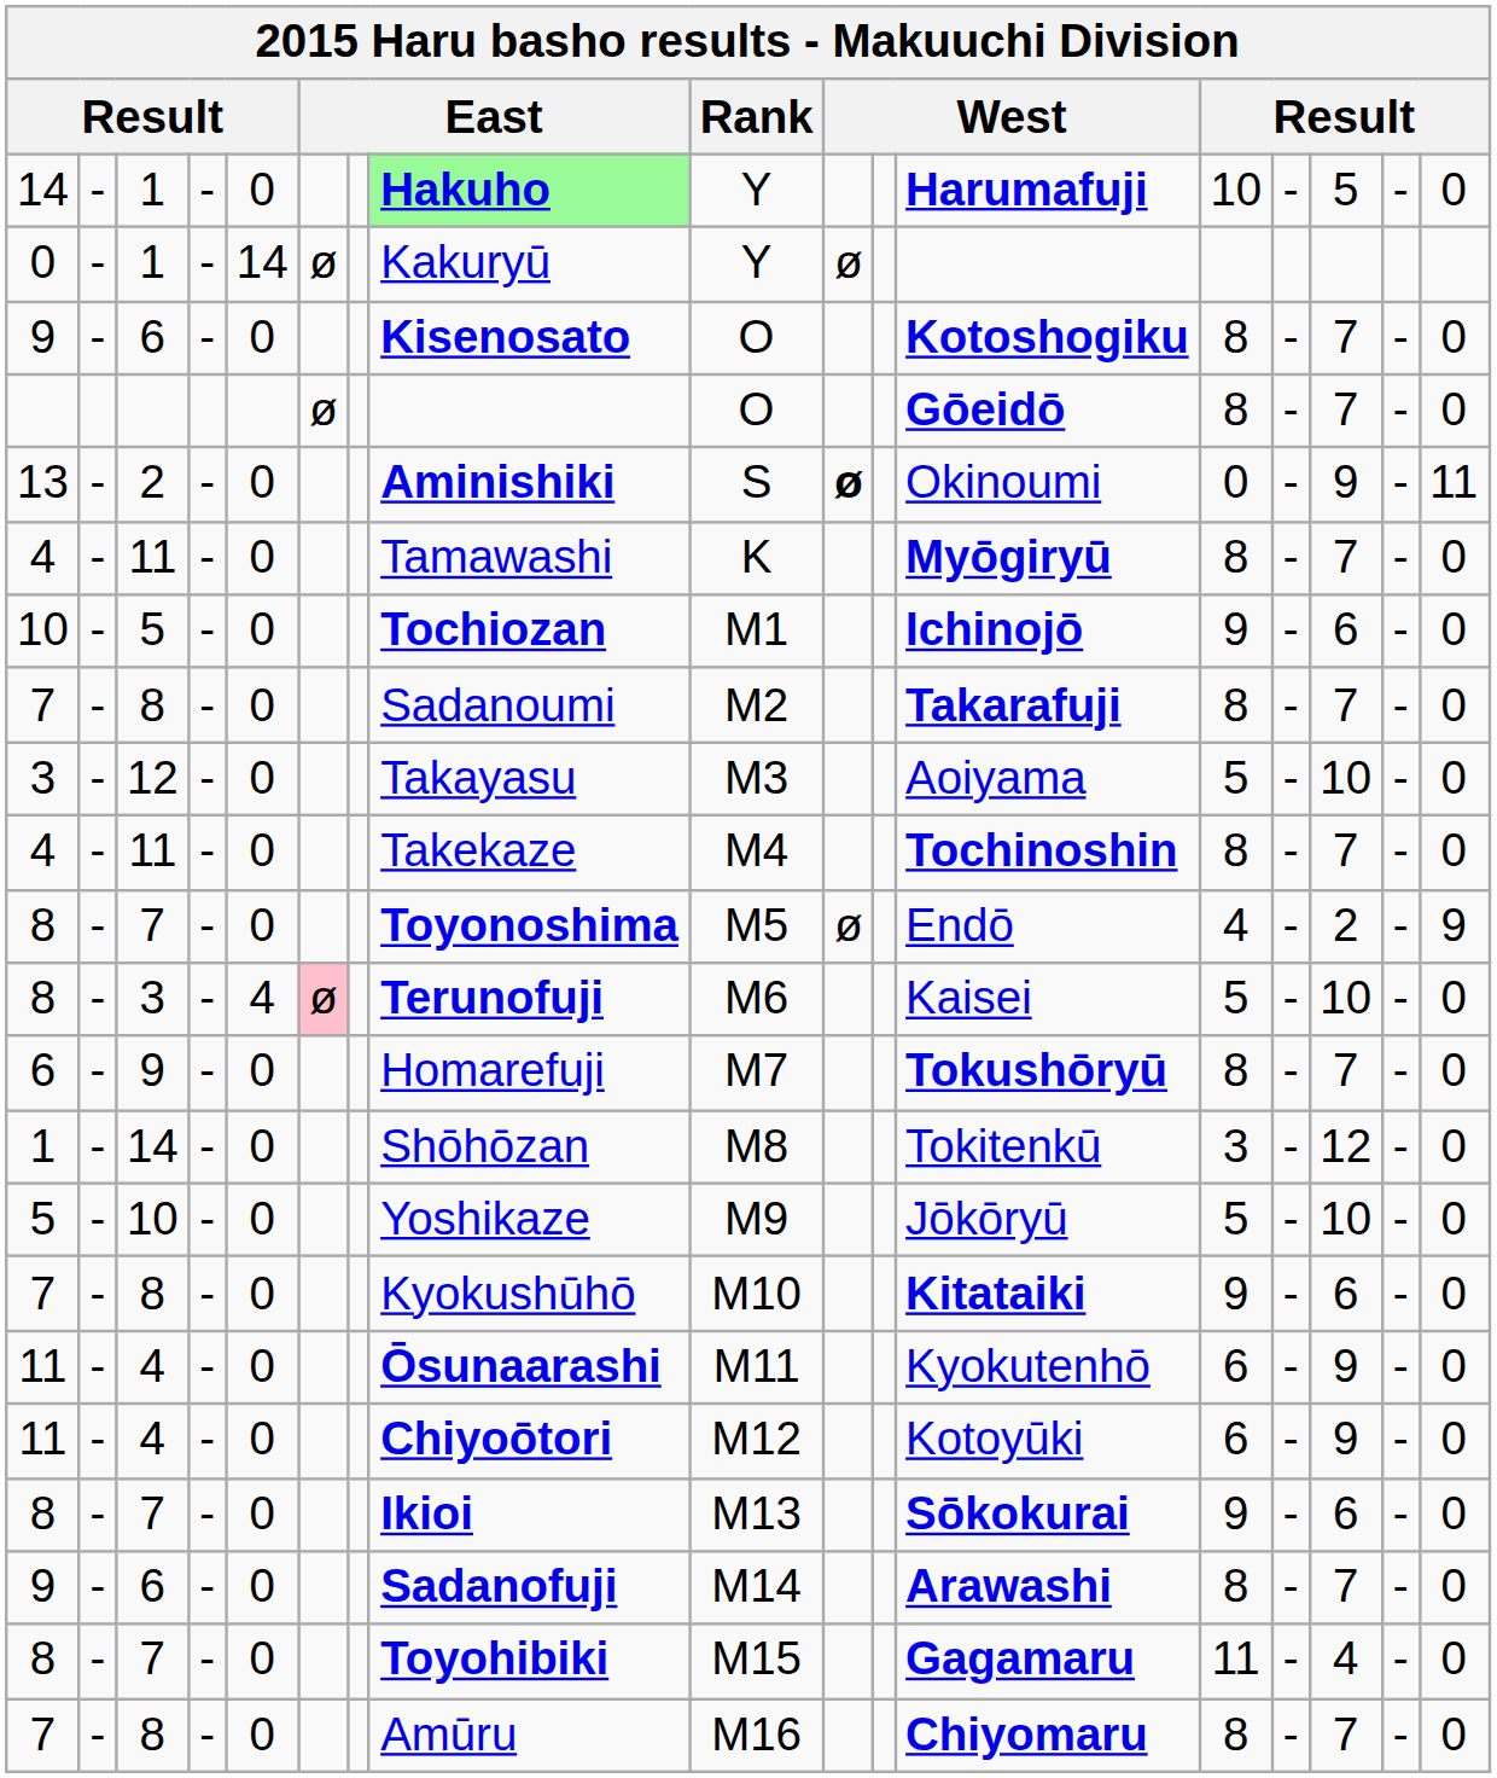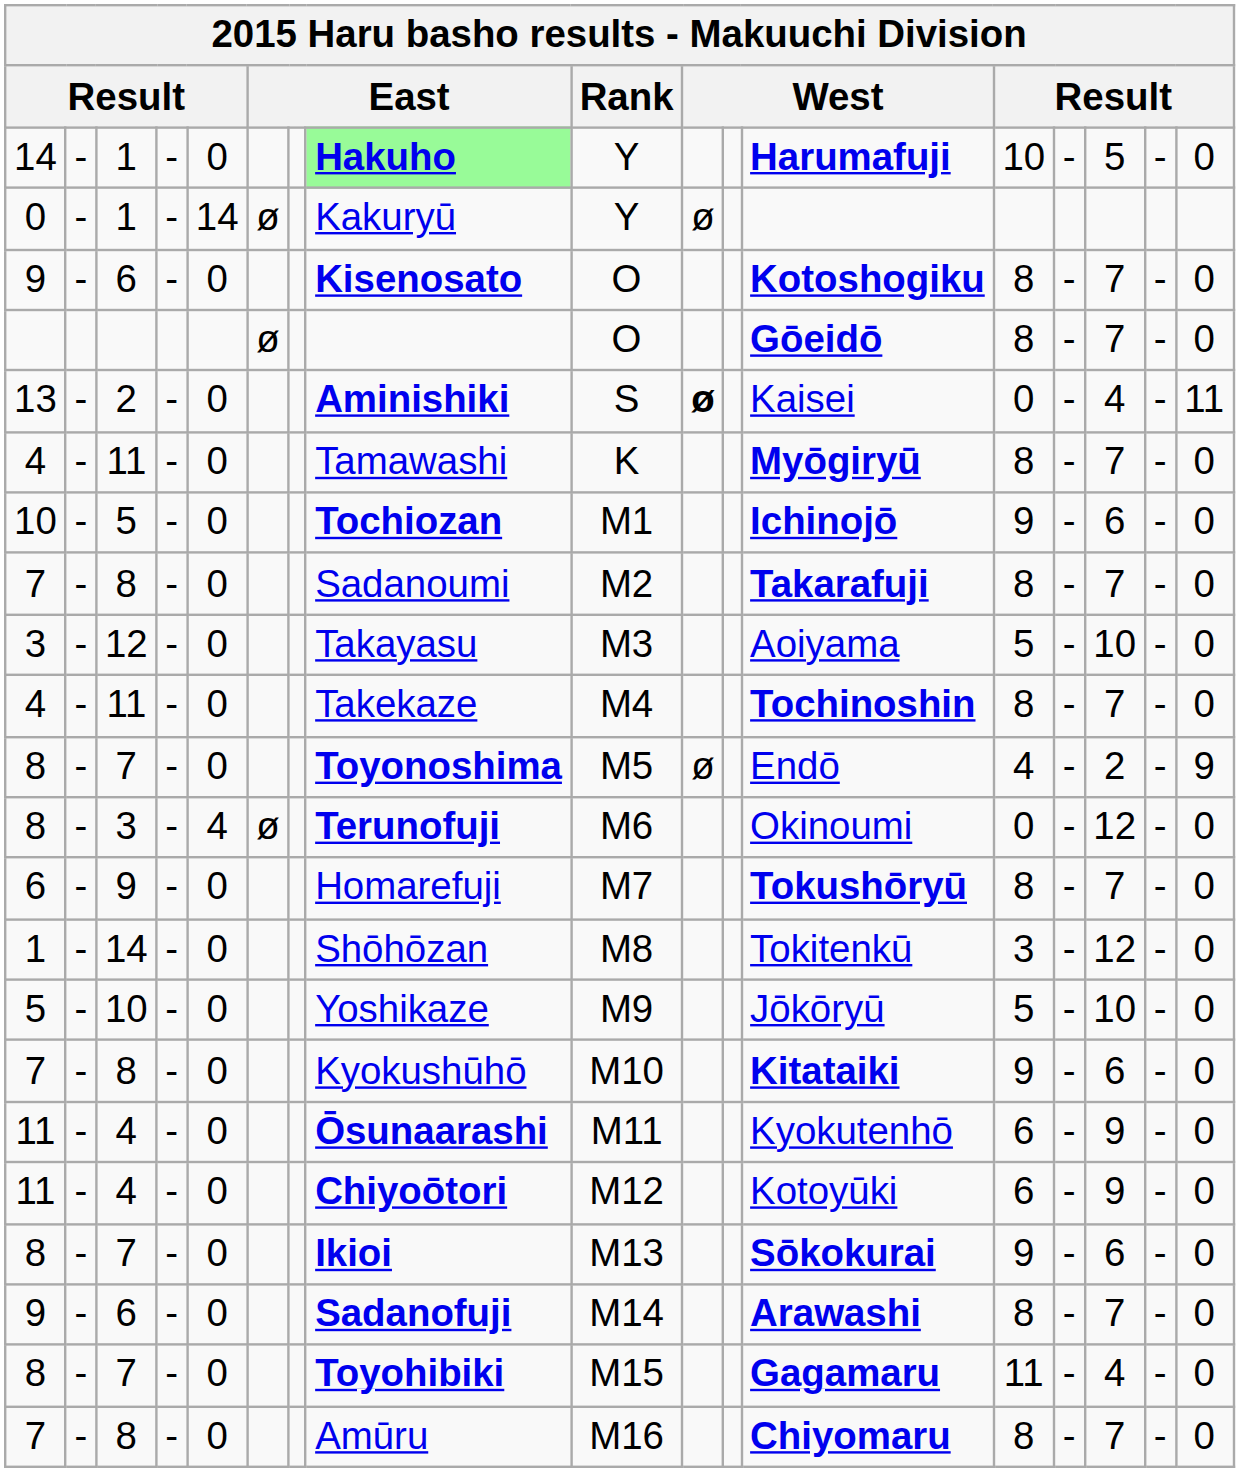13 | column 12: Okinoumi -> Kaisei
13 | column 15: 9 -> 4
8 / 3 | column 6: pink background -> no background
8 / 3 | column 12: Kaisei -> Okinoumi
8 / 3 | column 13: 5 -> 0
8 / 3 | column 15: 10 -> 12
